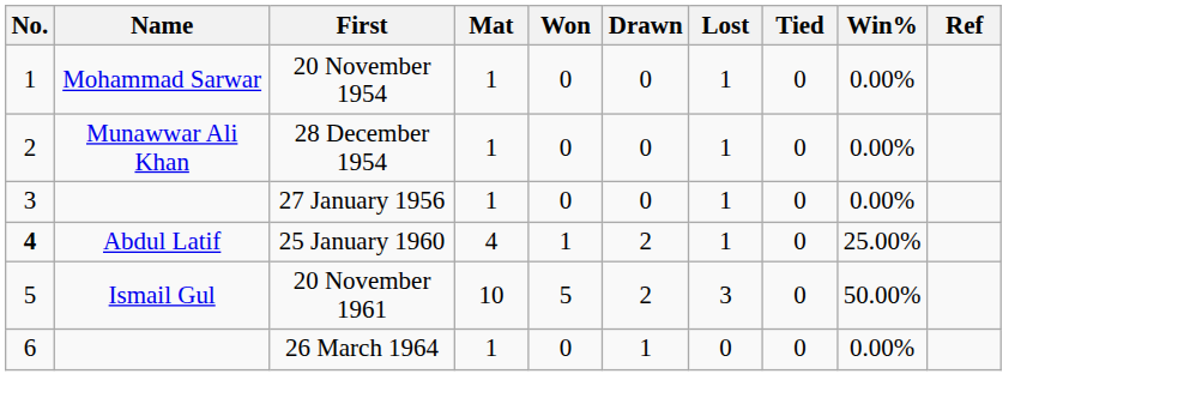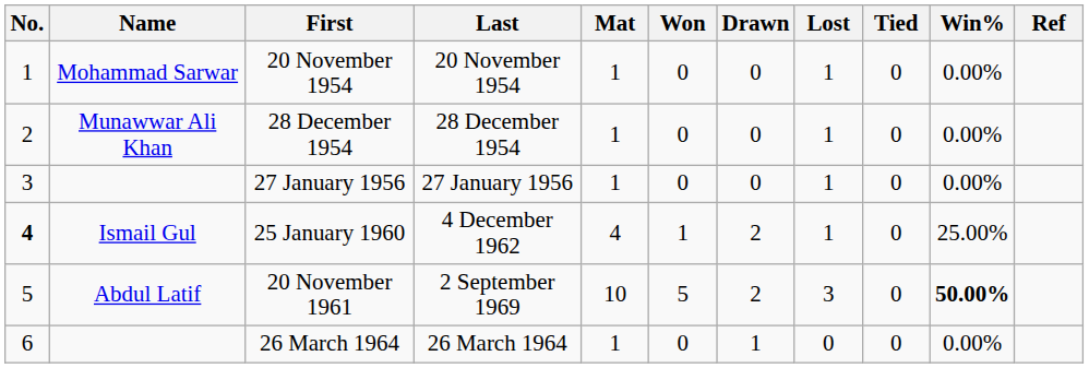+ column: Last | 20 November 1954 | 28 December 1954 | 27 January 1956 | 4 December 1962 | 2 September 1969 | 26 March 1964
25 January 1960 | Name: Abdul Latif -> Ismail Gul
20 November 1961 | Name: Ismail Gul -> Abdul Latif
20 November 1961 | Win%: normal -> bold
